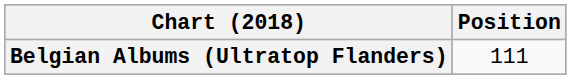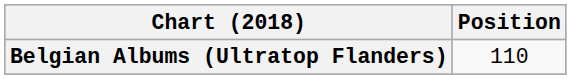Belgian Albums (Ultratop Flanders) | Position: 111 -> 110
